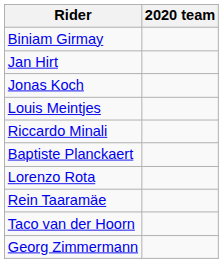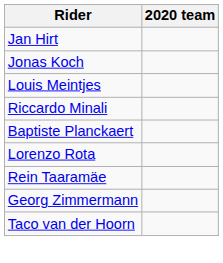- row: Biniam Girmay
rows swapped: Taco van der Hoorn <-> Georg Zimmermann
